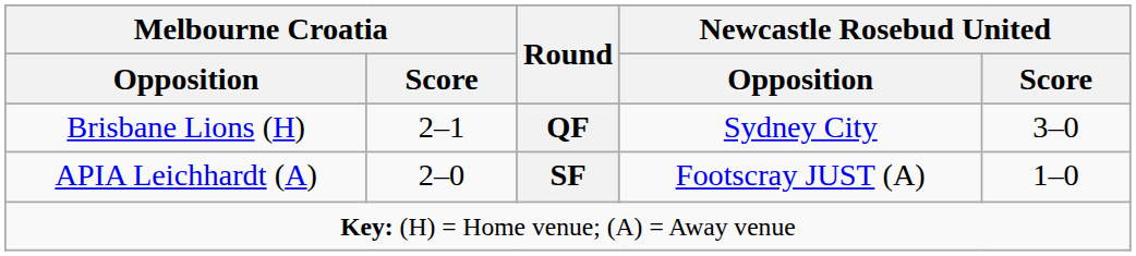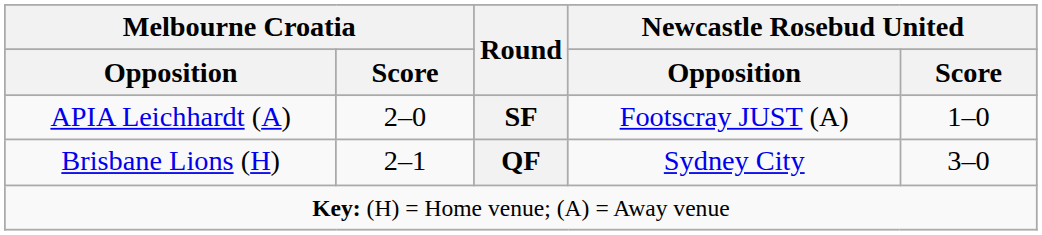rows swapped: Brisbane Lions (H) <-> APIA Leichhardt (A)
